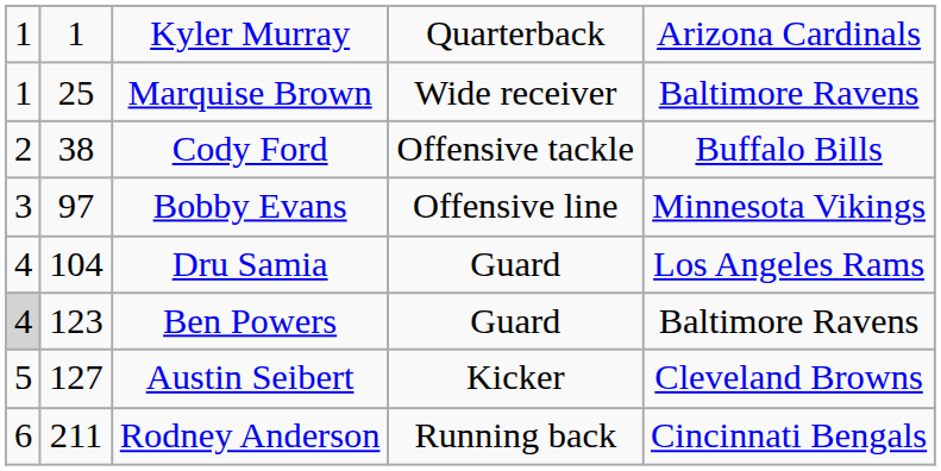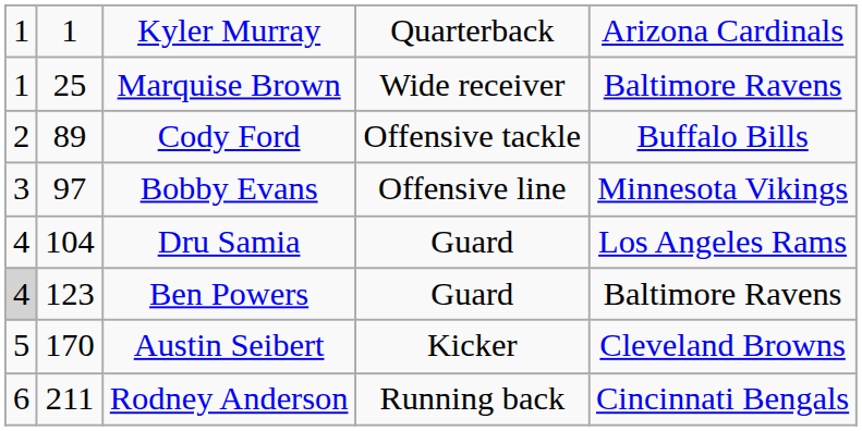Cody Ford | column 2: 38 -> 89
Austin Seibert | column 2: 127 -> 170
